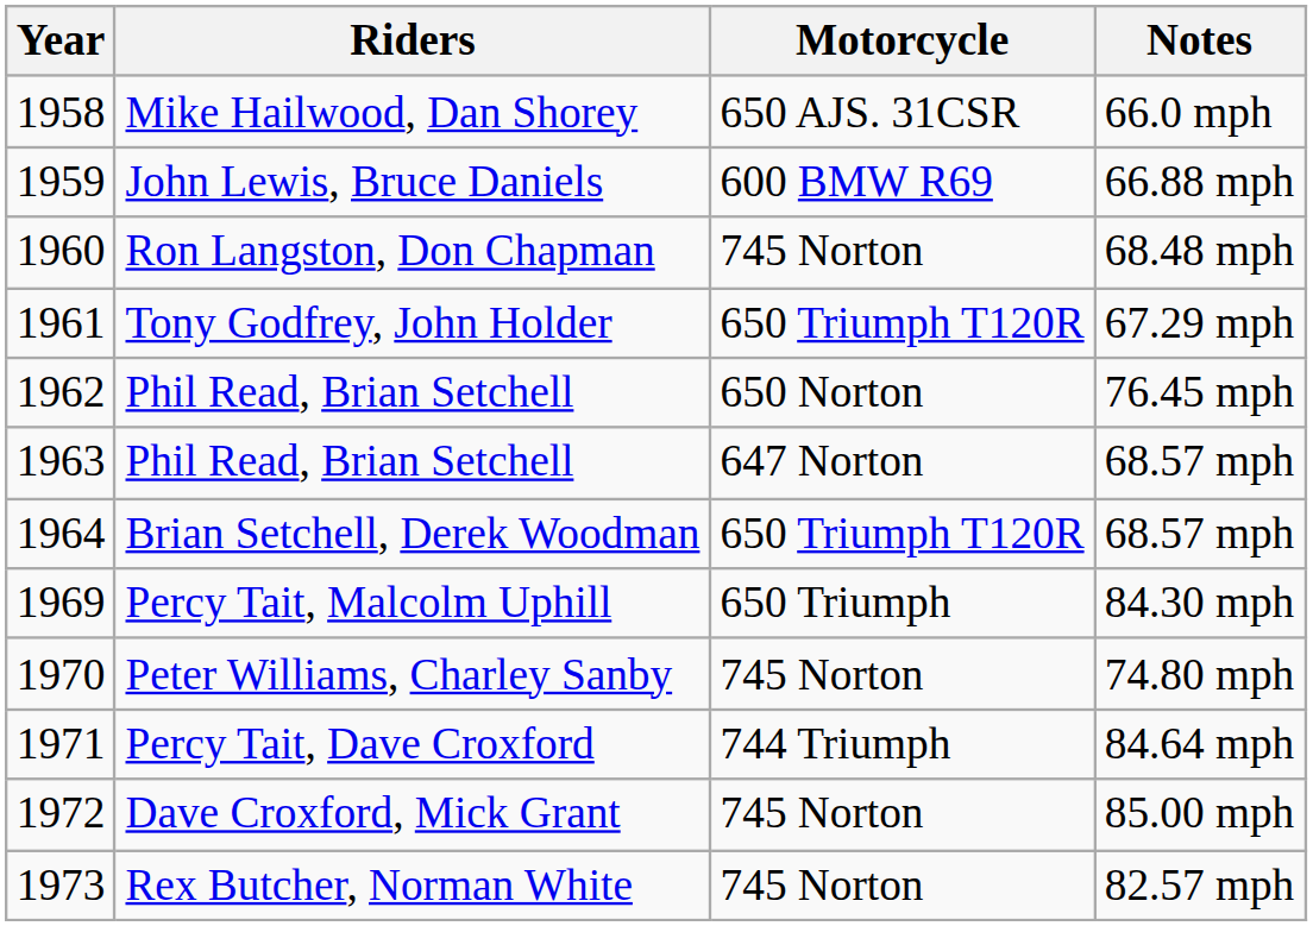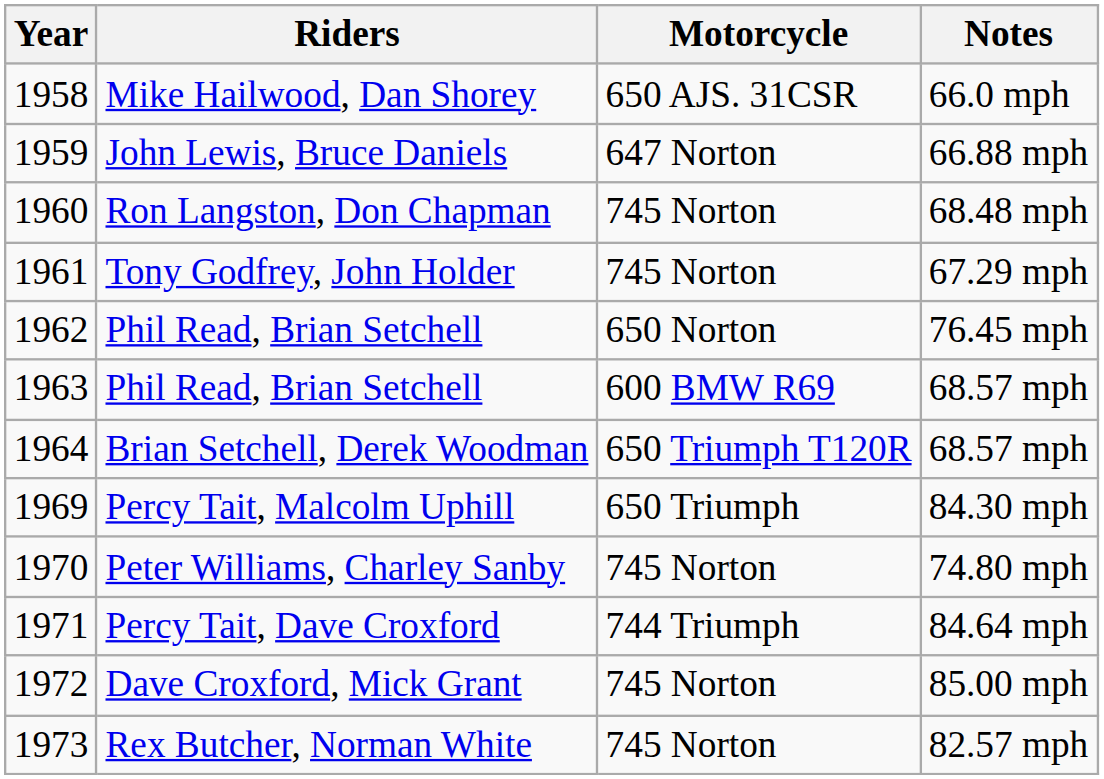John Lewis, Bruce Daniels | Motorcycle: 600 BMW R69 -> 647 Norton
Tony Godfrey, John Holder | Motorcycle: 650 Triumph T120R -> 745 Norton
Phil Read, Brian Setchell / 68.57 mph | Motorcycle: 647 Norton -> 600 BMW R69
